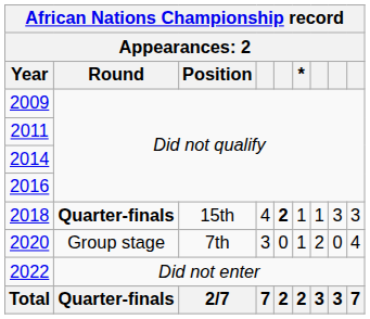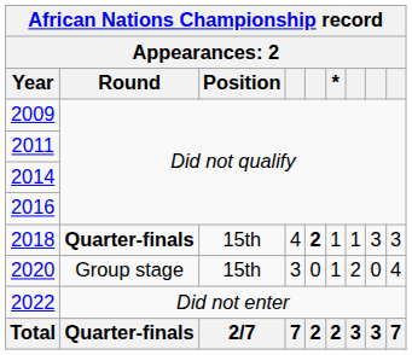2020 | Position: 7th -> 15th
